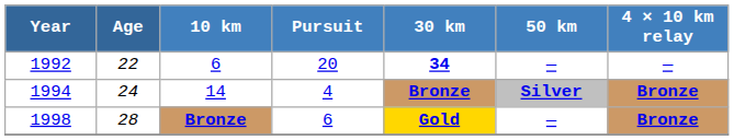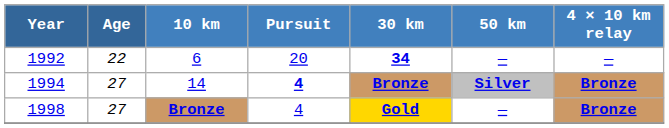1994 | Age: 24 -> 27
1994 | Pursuit: normal -> bold
1998 | Age: 28 -> 27
1998 | Pursuit: 6 -> 4
